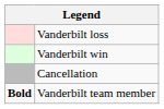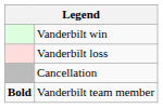rows swapped: Vanderbilt win <-> Vanderbilt loss
